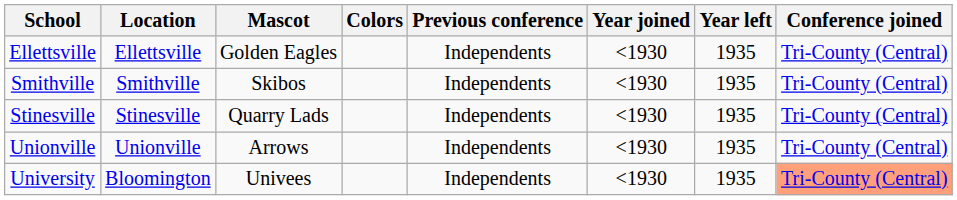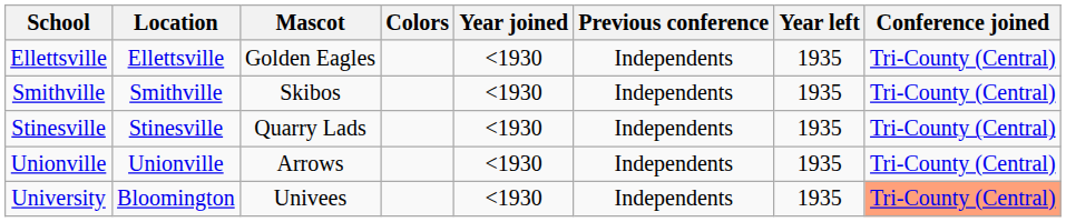columns swapped: Year joined <-> Previous conference
